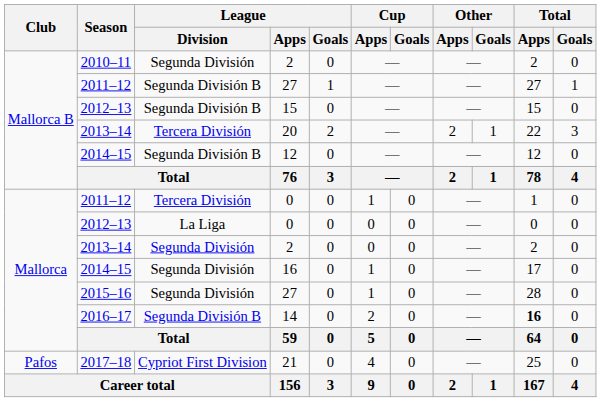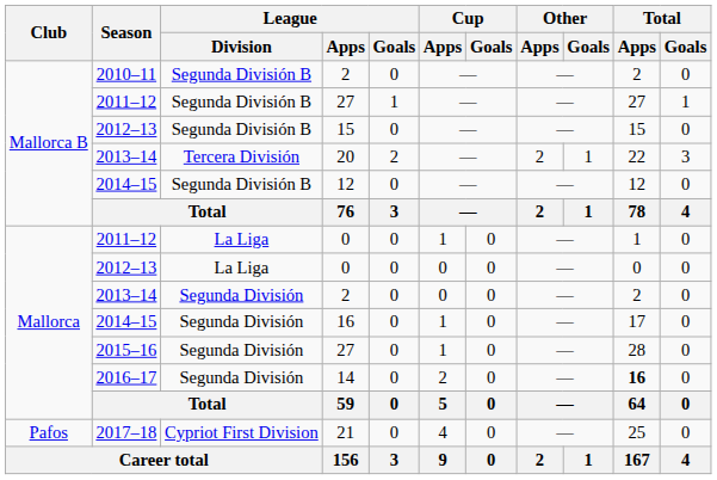2010–11 / 2 | League / Division: Segunda División -> Segunda División B
2011–12 / 0 | League / Division: Tercera División -> La Liga
14 | League / Division: Segunda División B -> Segunda División
